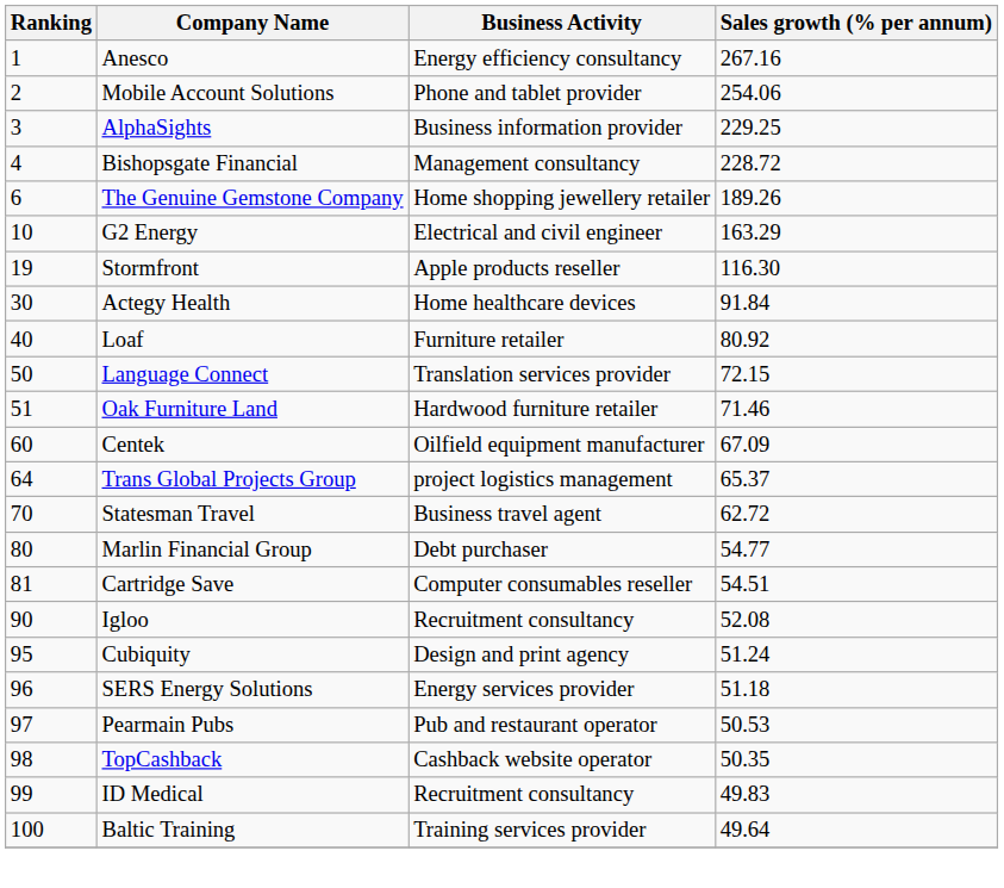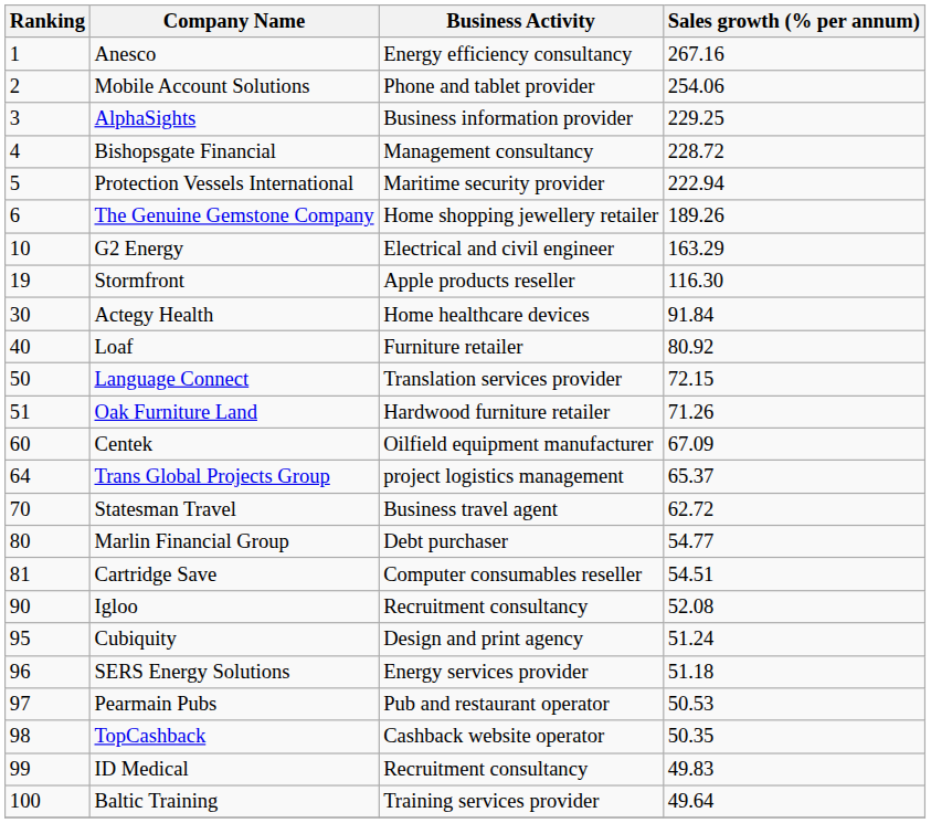+ row: 5 | Protection Vessels International | Maritime security provider | 222.94
Oak Furniture Land | Sales growth (% per annum): 71.46 -> 71.26
